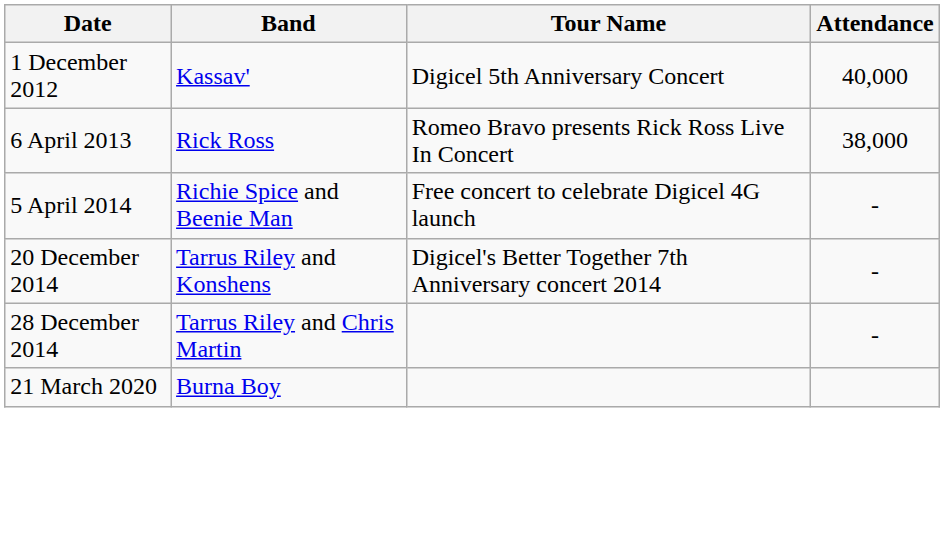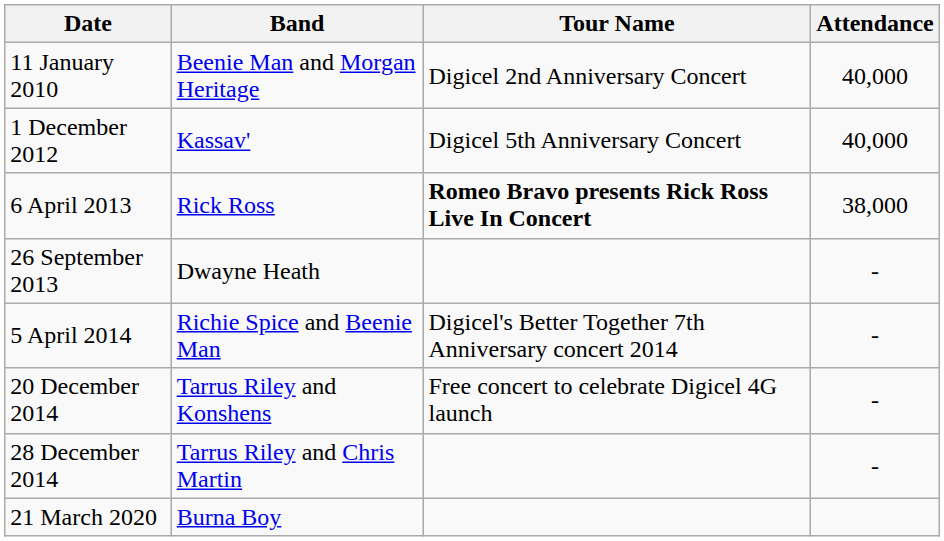+ row: 11 January 2010 | Beenie Man and Morgan Heritage | Digicel 2nd Anniversary Concert | 40,000
6 April 2013 | Tour Name: normal -> bold
+ row: 26 September 2013 | Dwayne Heath | -
5 April 2014 | Tour Name: Free concert to celebrate Digicel 4G launch -> Digicel's Better Together 7th Anniversary concert 2014
20 December 2014 | Tour Name: Digicel's Better Together 7th Anniversary concert 2014 -> Free concert to celebrate Digicel 4G launch
